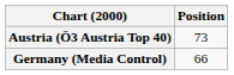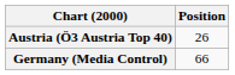Austria (Ö3 Austria Top 40) | Position: 73 -> 26
